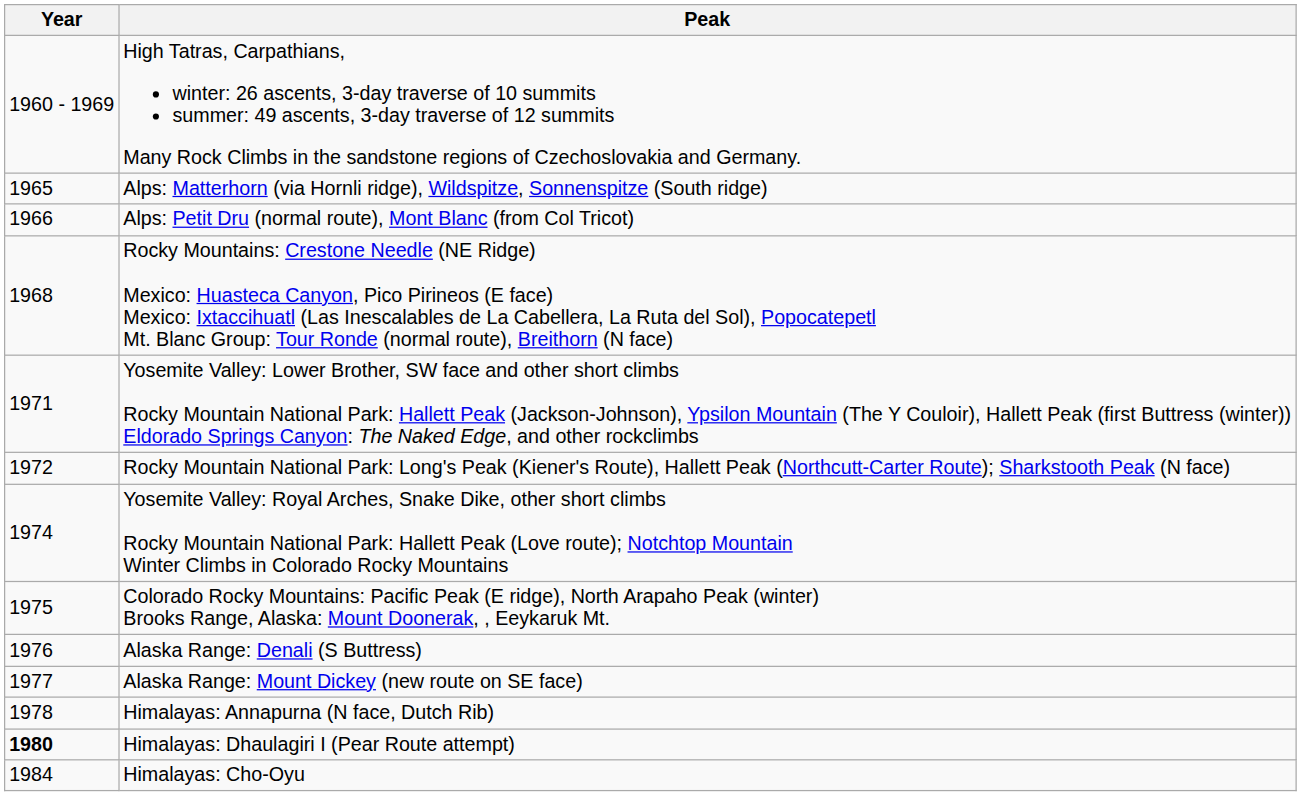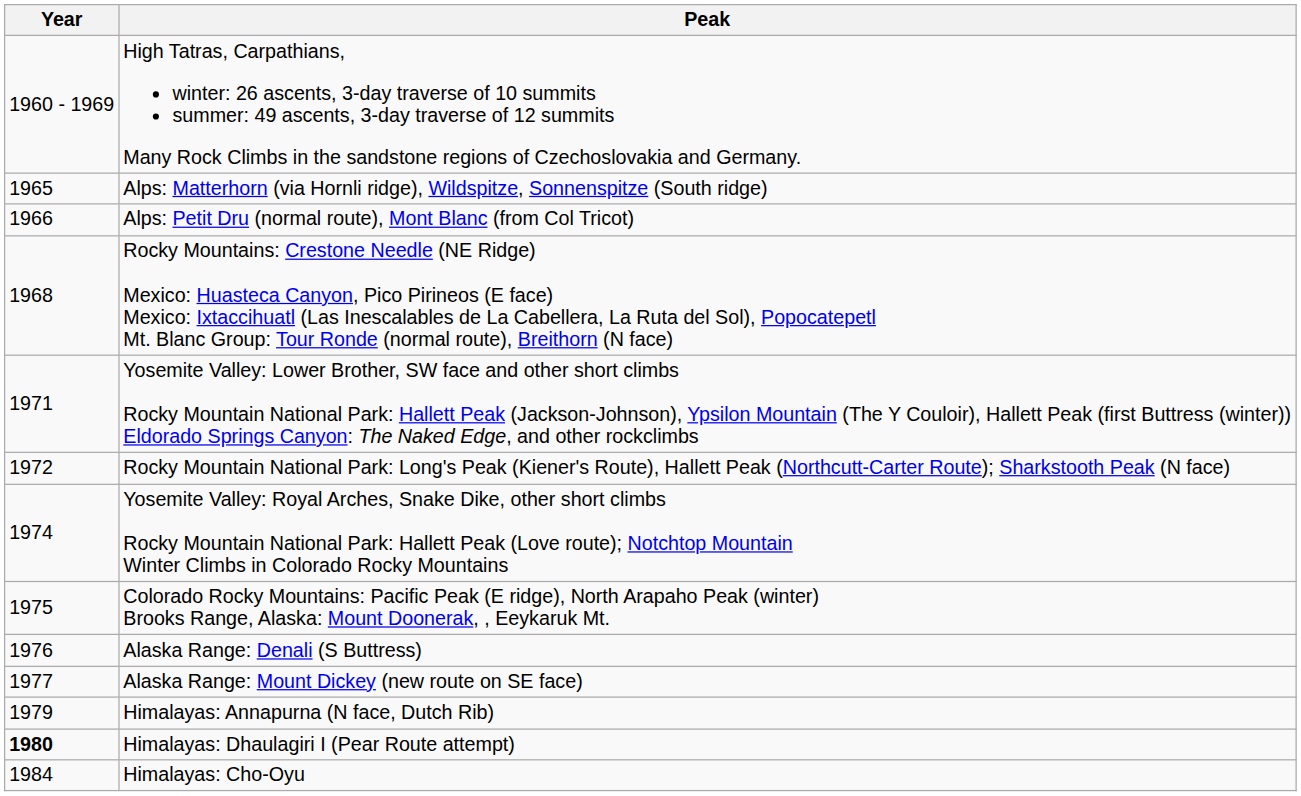Himalayas: Annapurna (N face, Dutch Rib) | Year: 1978 -> 1979
